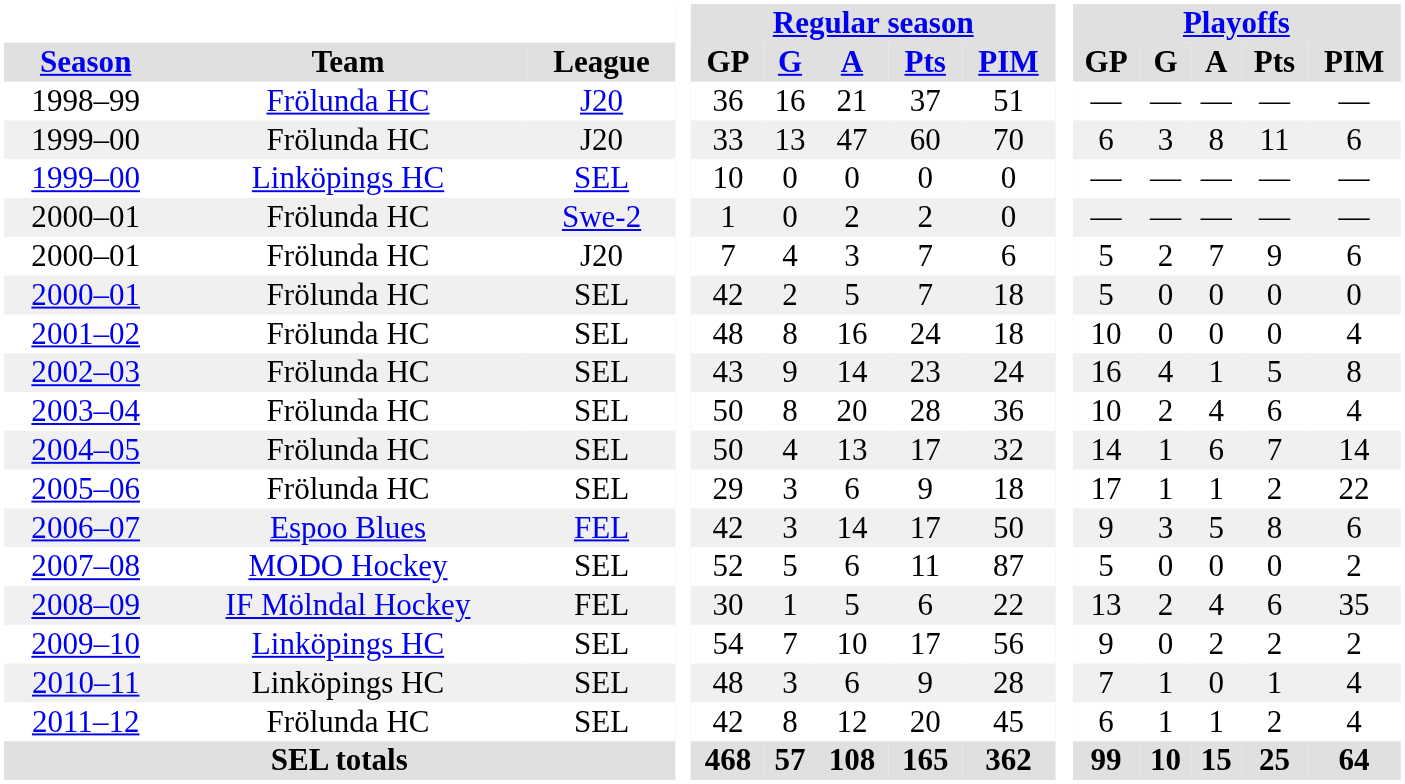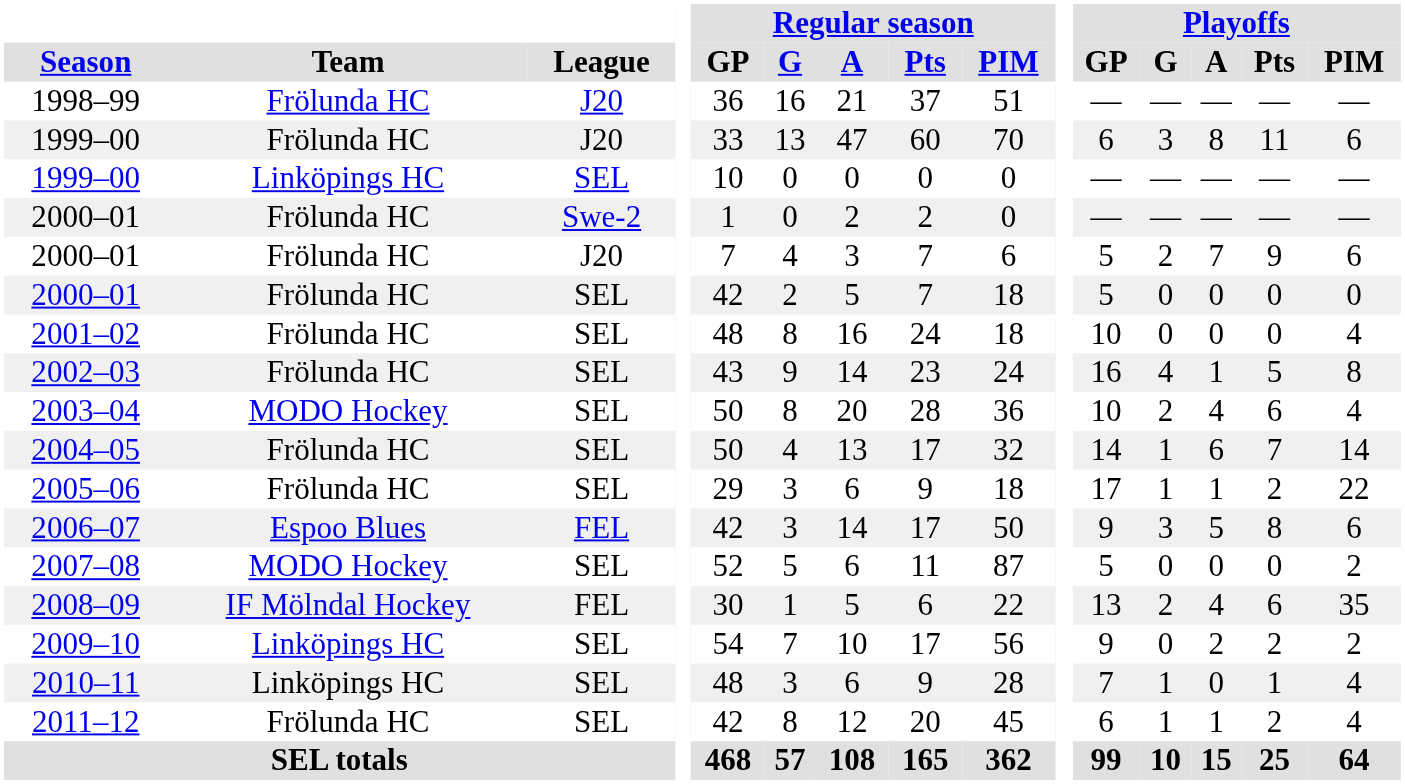2003–04 | Team: Frölunda HC -> MODO Hockey
